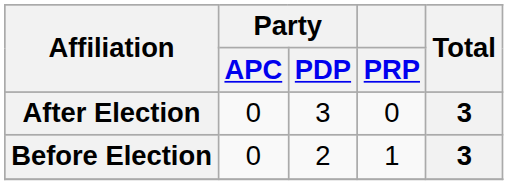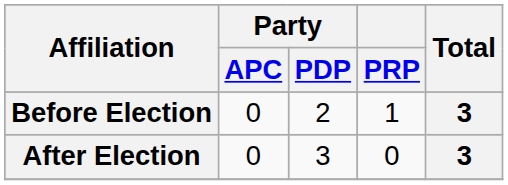rows swapped: Before Election <-> After Election
